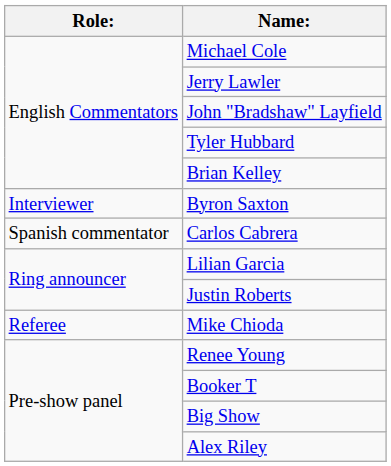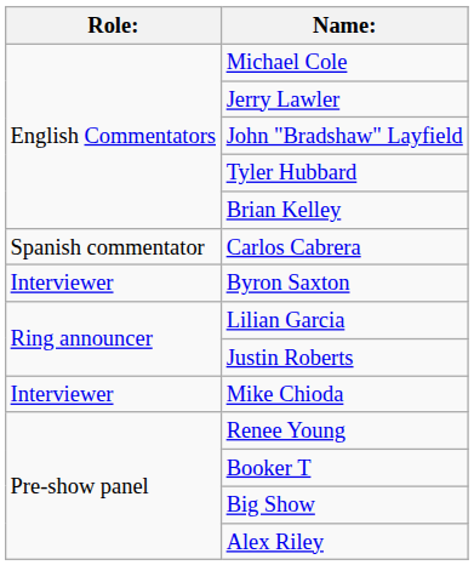rows swapped: Carlos Cabrera <-> Byron Saxton
Mike Chioda | Role:: Referee -> Interviewer
